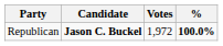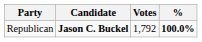Republican | Votes: 1,972 -> 1,792
